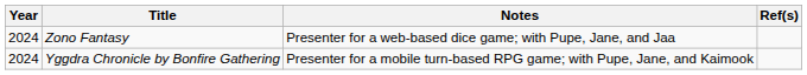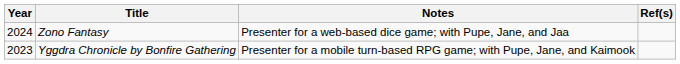Yggdra Chronicle by Bonfire Gathering | Year: 2024 -> 2023
